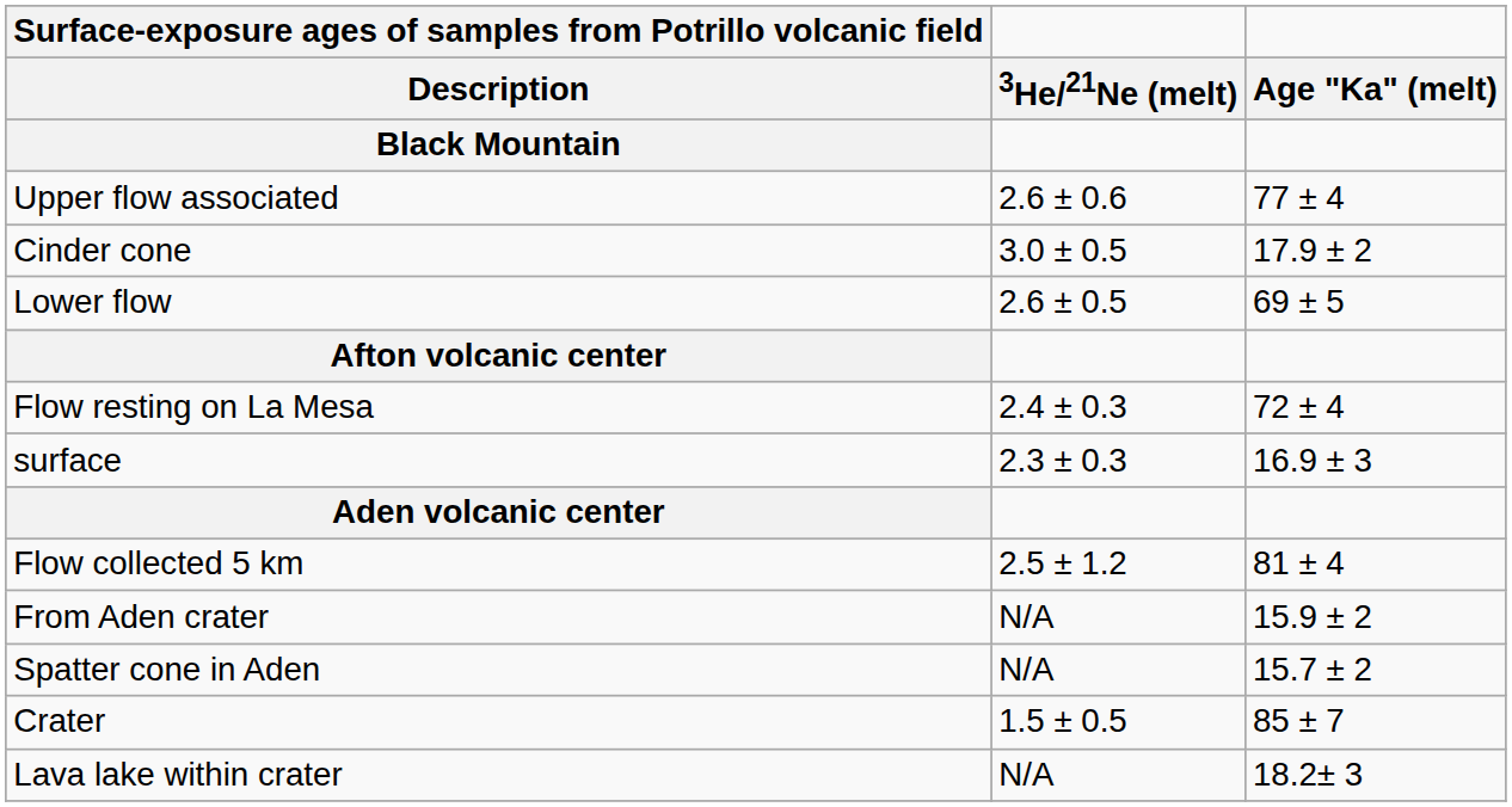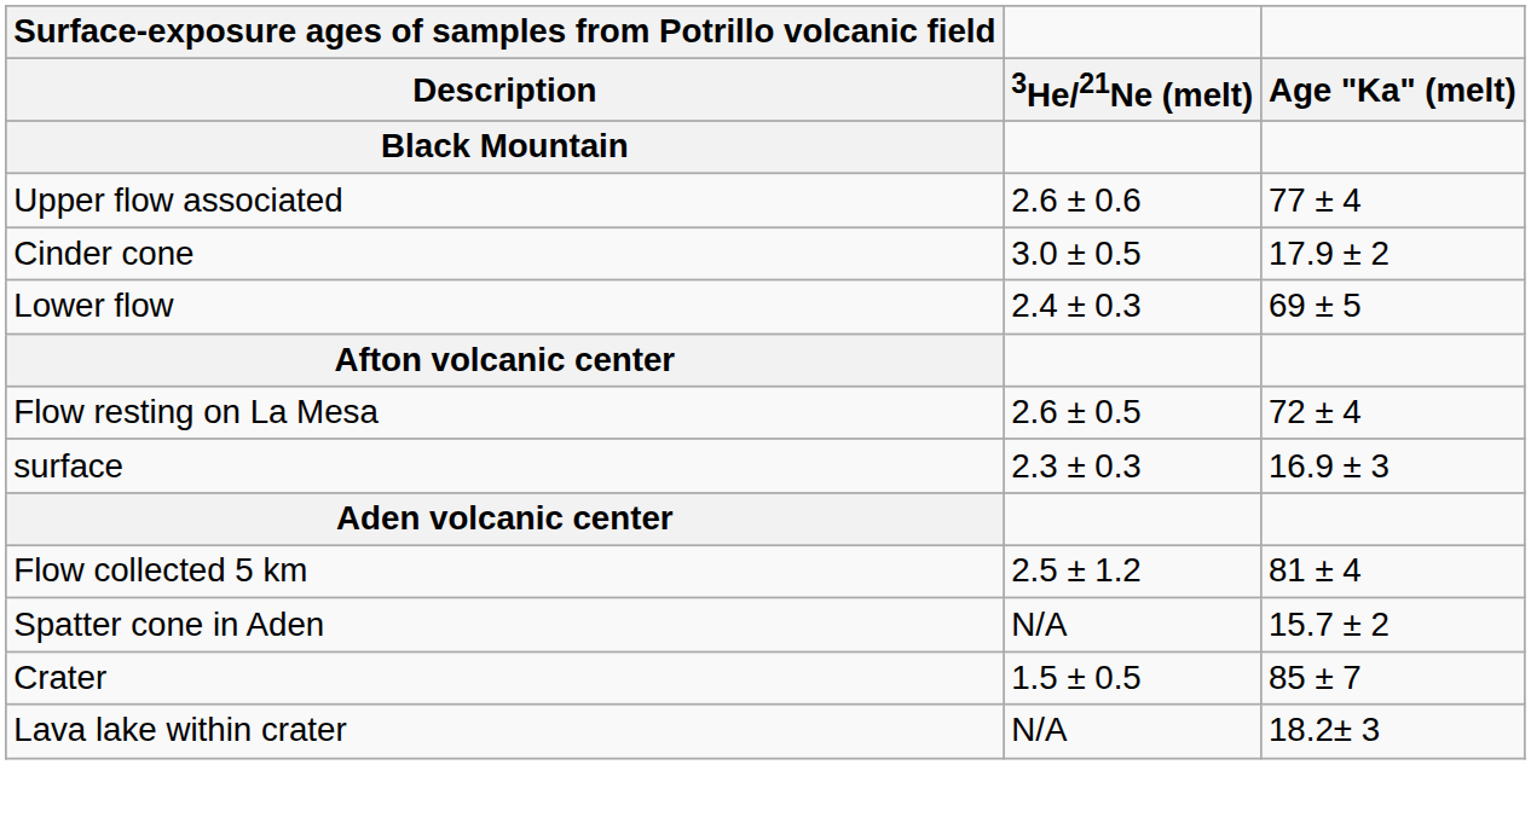Lower flow | 3He/21Ne (melt): 2.6 ± 0.5 -> 2.4 ± 0.3
Flow resting on La Mesa | 3He/21Ne (melt): 2.4 ± 0.3 -> 2.6 ± 0.5
- row: From Aden crater | N/A | 15.9 ± 2
